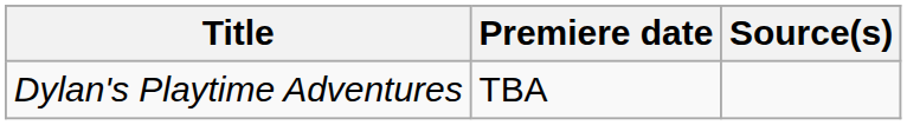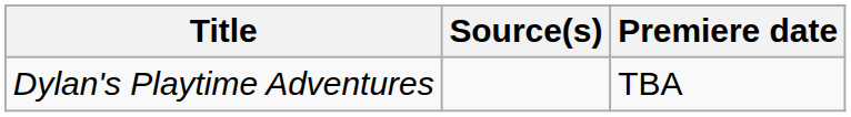columns swapped: Premiere date <-> Source(s)
